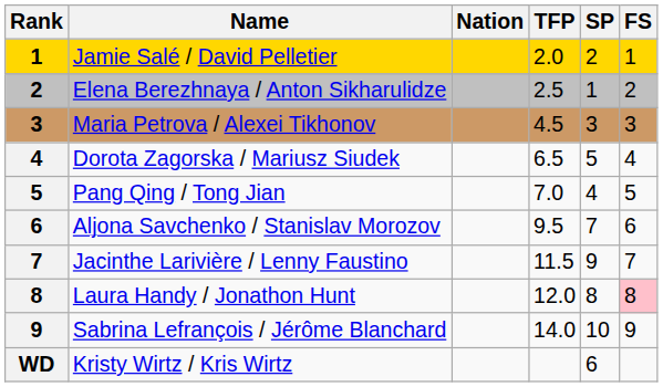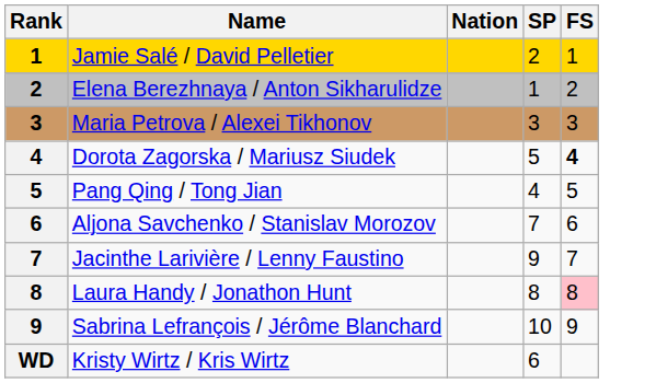- column: TFP | 2.0 | 2.5 | 4.5 | 6.5 | 7.0 | 9.5 | 11.5 | 12.0 | 14.0
Dorota Zagorska / Mariusz Siudek | FS: normal -> bold
